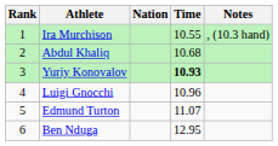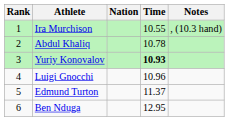Abdul Khaliq | Time: 10.68 -> 10.78
Edmund Turton | Time: 11.07 -> 11.37
